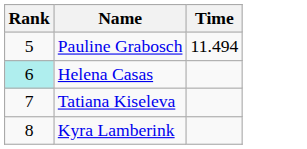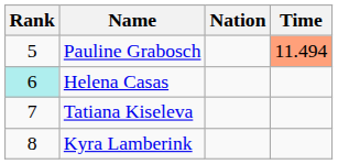+ column: Nation
Pauline Grabosch | Time: no background -> lightsalmon background
